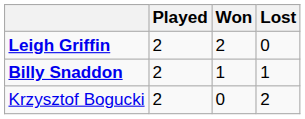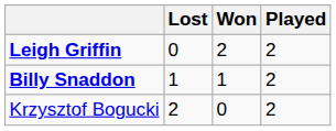columns swapped: Played <-> Lost
